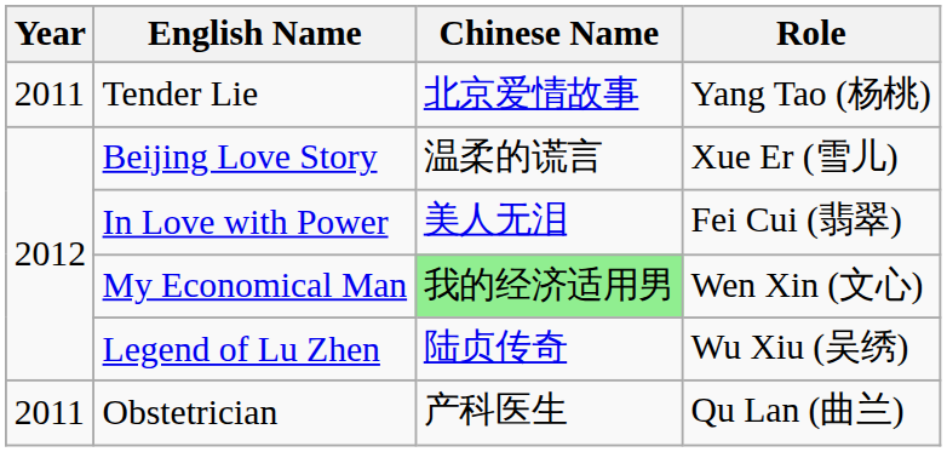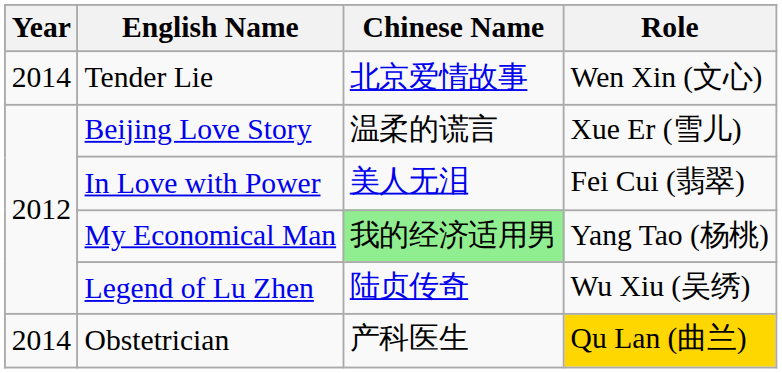Tender Lie | Year: 2011 -> 2014
Tender Lie | Role: Yang Tao (杨桃) -> Wen Xin (文心)
My Economical Man | Role: Wen Xin (文心) -> Yang Tao (杨桃)
Obstetrician | Year: 2011 -> 2014
Obstetrician | Role: no background -> gold background
